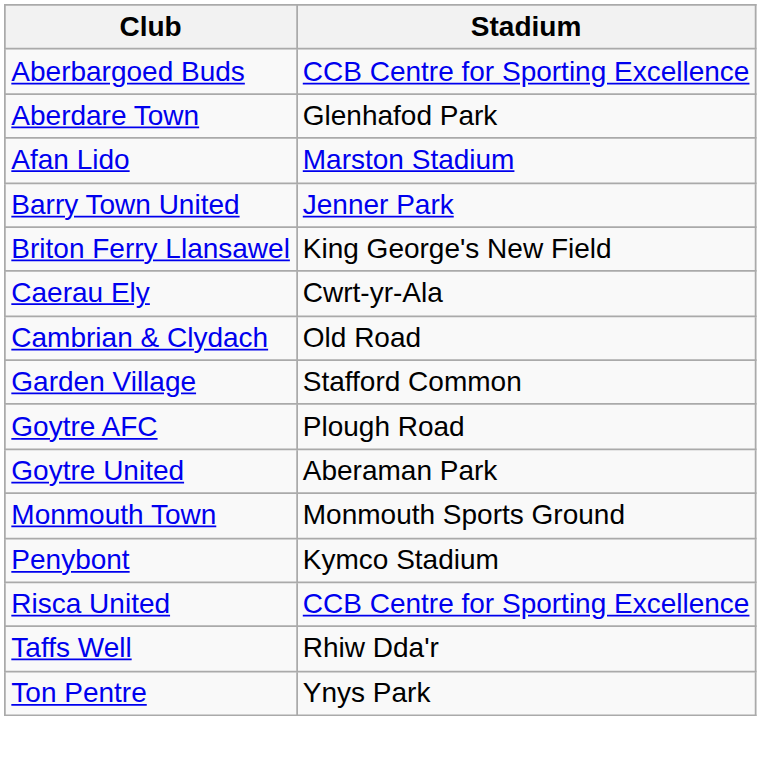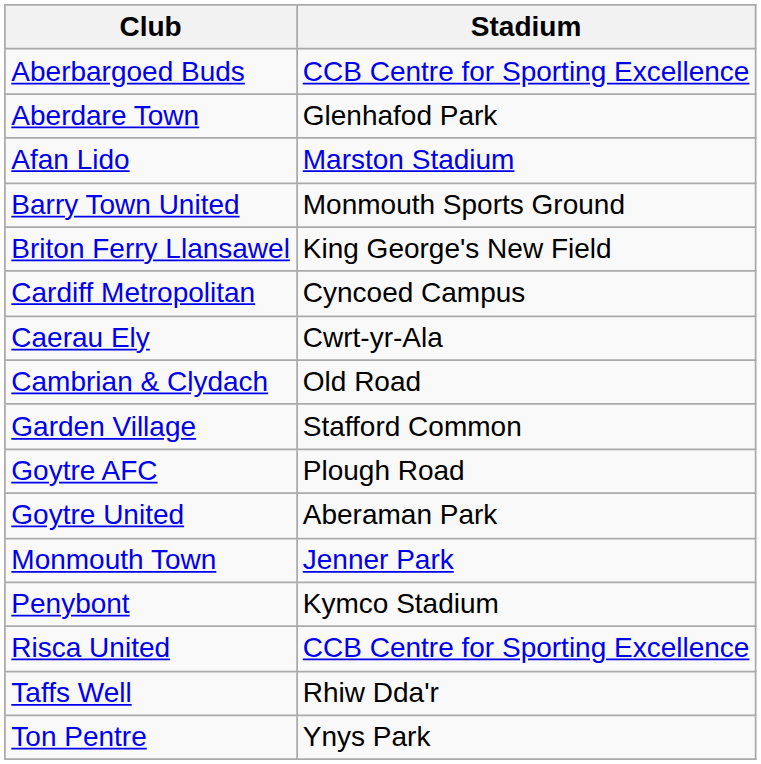Barry Town United | Stadium: Jenner Park -> Monmouth Sports Ground
+ row: Cardiff Metropolitan | Cyncoed Campus
Monmouth Town | Stadium: Monmouth Sports Ground -> Jenner Park
